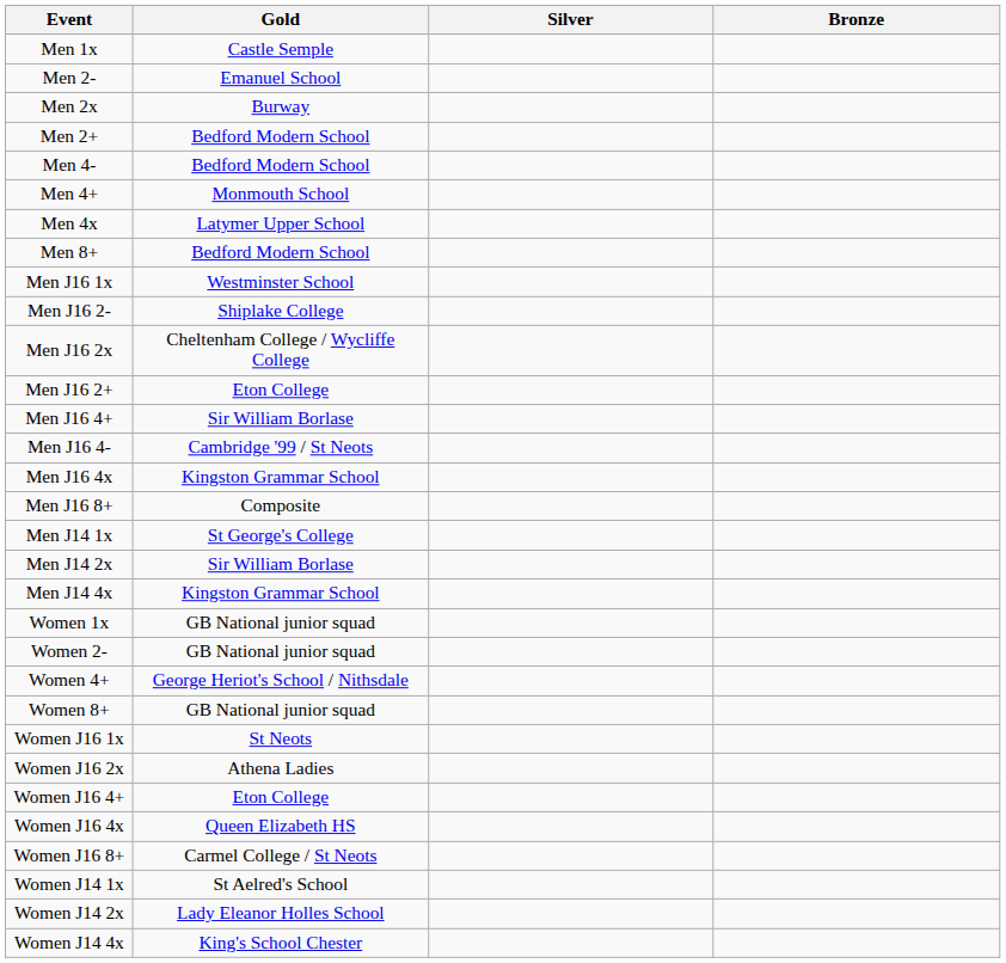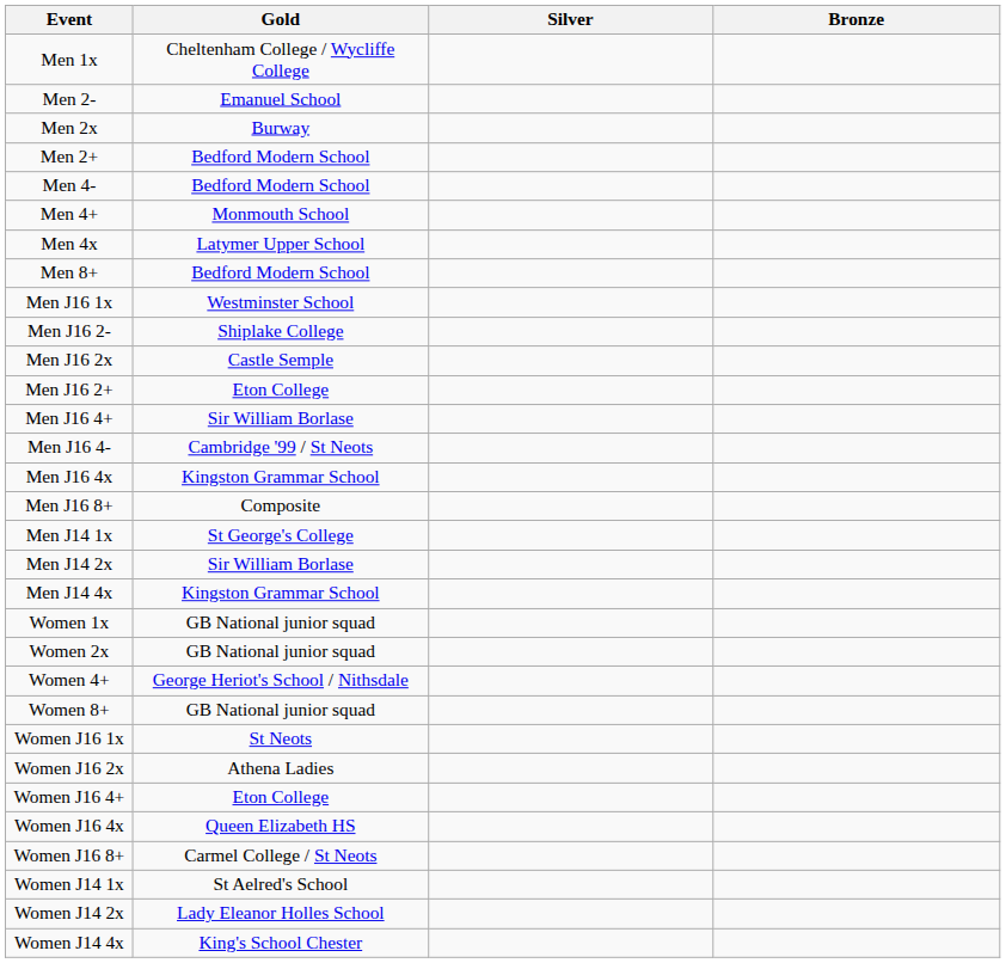Men 1x | Gold: Castle Semple -> Cheltenham College / Wycliffe College
Men J16 2x | Gold: Cheltenham College / Wycliffe College -> Castle Semple
+ row: Women 2x | GB National junior squad
- row: Women 2- | GB National junior squad
